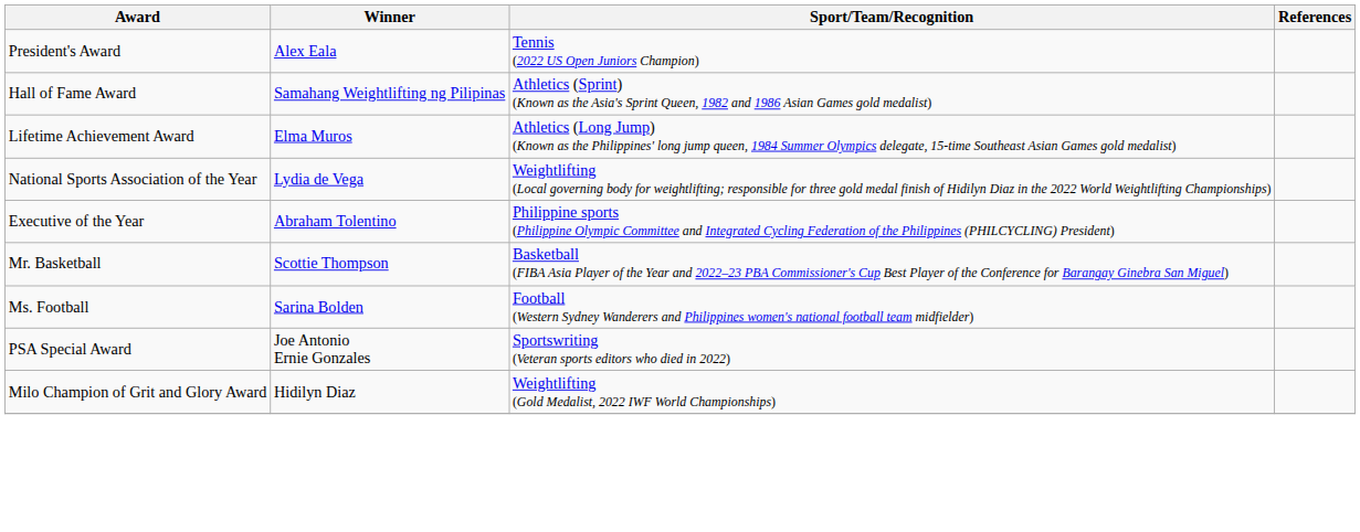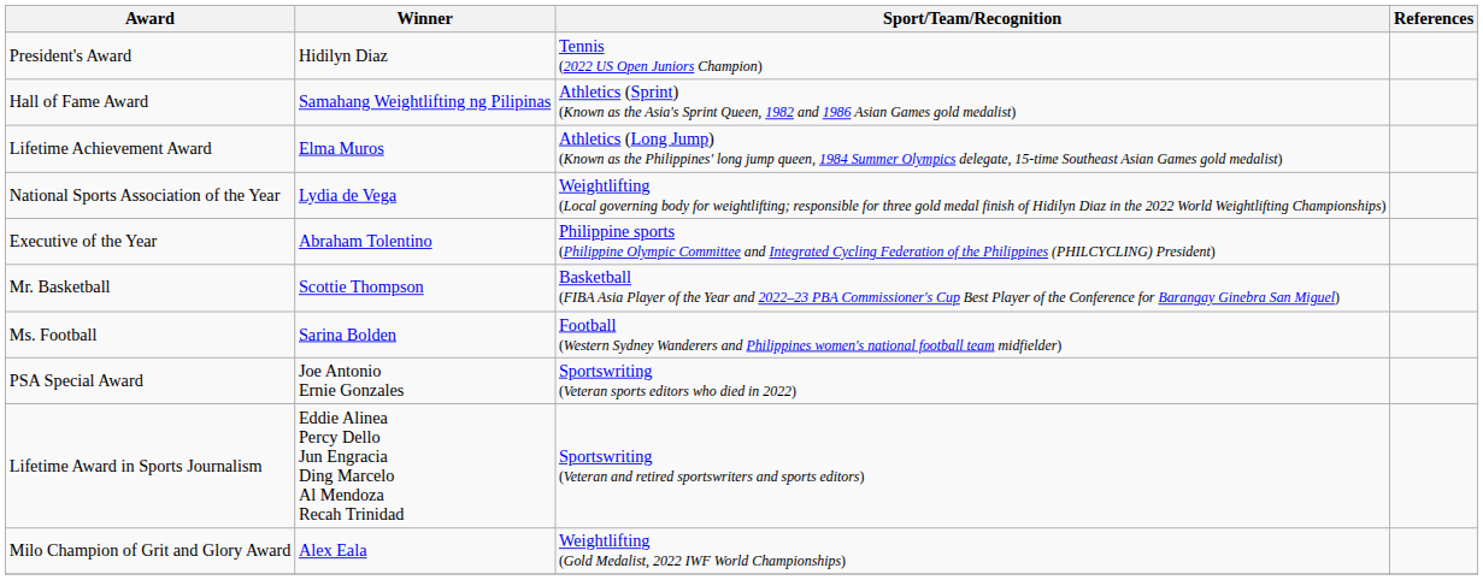President's Award | Winner: Alex Eala -> Hidilyn Diaz
+ row: Lifetime Award in Sports Journalism | Eddie Alinea Percy Dello Jun Engracia Ding Marcelo Al Mendoza Recah Trinidad | Sportswriting (Veteran and retired sportswriters and sports editors)
Milo Champion of Grit and Glory Award | Winner: Hidilyn Diaz -> Alex Eala
